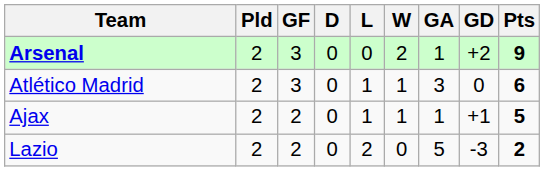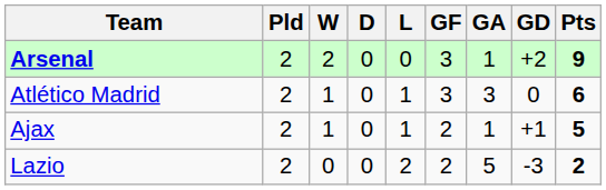columns swapped: W <-> GF
